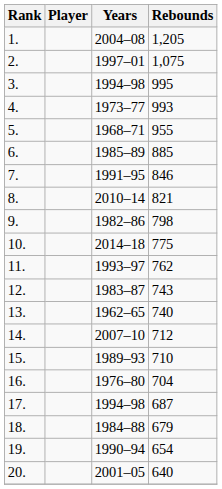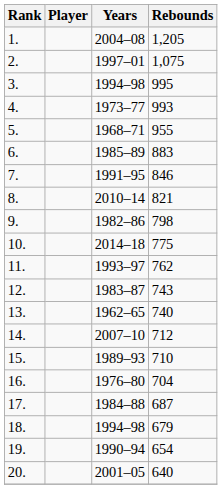6. | Rebounds: 885 -> 883
17. | Years: 1994–98 -> 1984–88
18. | Years: 1984–88 -> 1994–98
